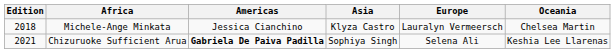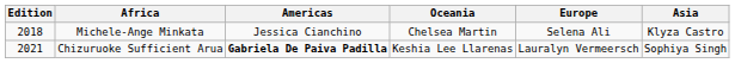columns swapped: Asia <-> Oceania
Michele-Ange Minkata | Europe: Lauralyn Vermeersch -> Selena Ali
Chizuruoke Sufficient Arua | Europe: Selena Ali -> Lauralyn Vermeersch
